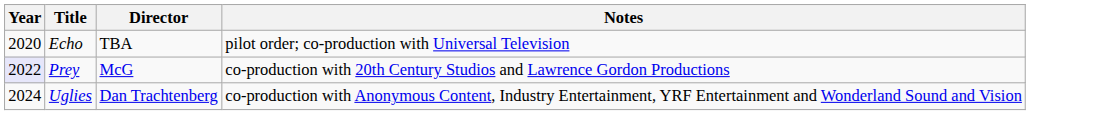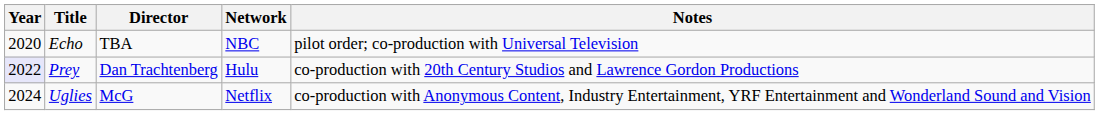+ column: Network | NBC | Hulu | Netflix
Prey | Director: McG -> Dan Trachtenberg
Uglies | Director: Dan Trachtenberg -> McG
